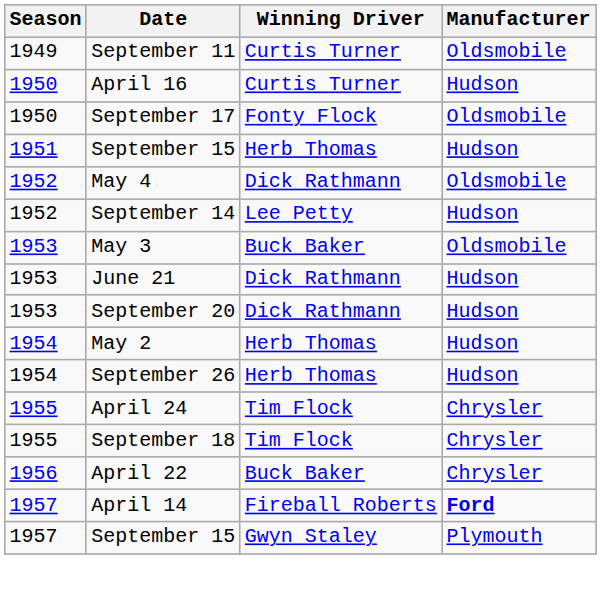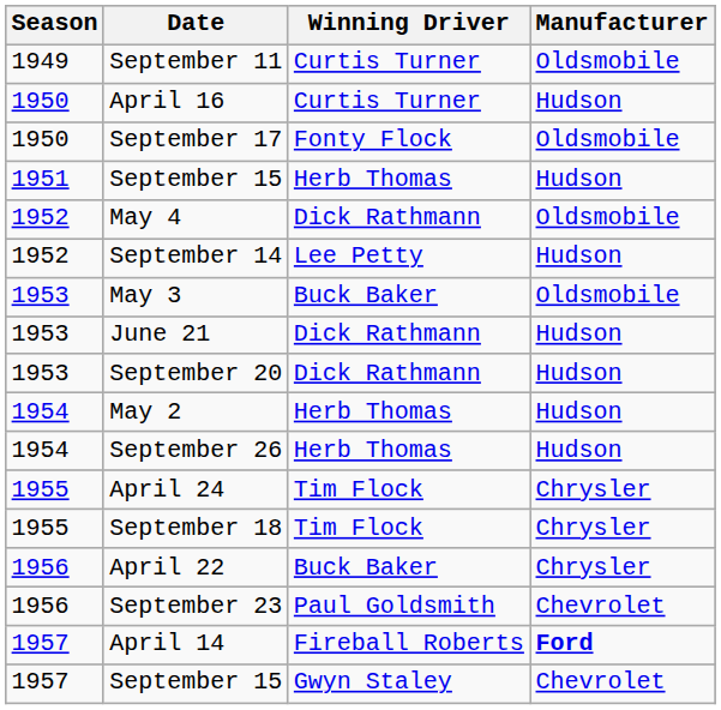+ row: 1956 | September 23 | Paul Goldsmith | Chevrolet
September 15 / Gwyn Staley | Manufacturer: Plymouth -> Chevrolet
